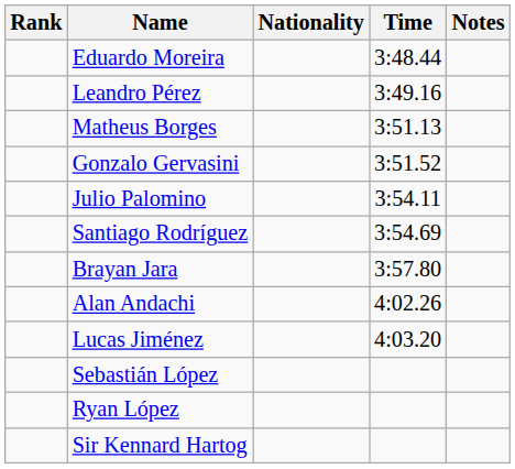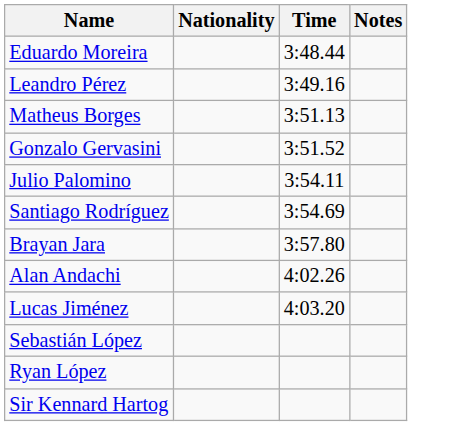- column: Rank
